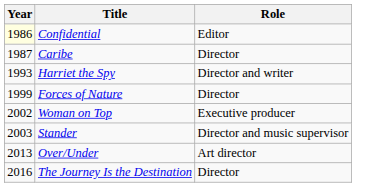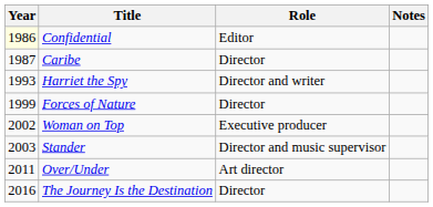+ column: Notes
Over/Under | Year: 2013 -> 2011
